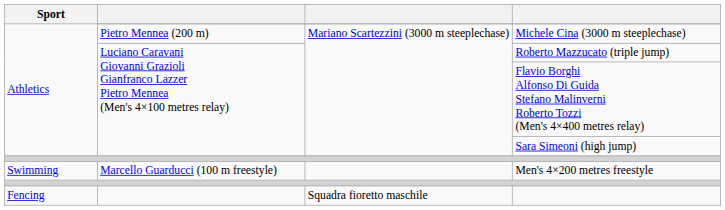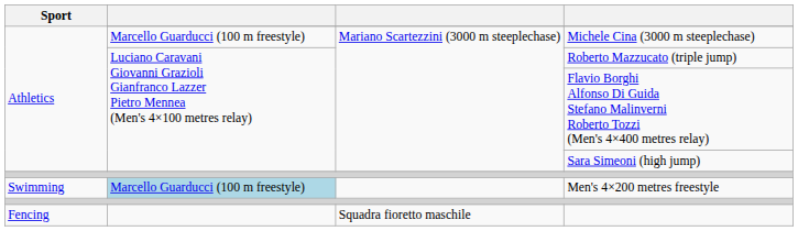Michele Cina (3000 m steeplechase) | column 2: Pietro Mennea (200 m) -> Marcello Guarducci (100 m freestyle)
Men's 4×200 metres freestyle | column 2: no background -> lightblue background
